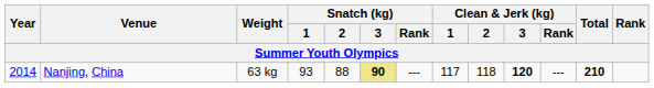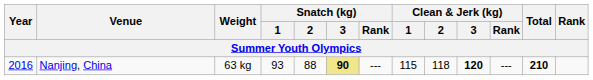Nanjing, China | Year: 2014 -> 2016
Nanjing, China | Clean & Jerk (kg) / 1: 117 -> 115
